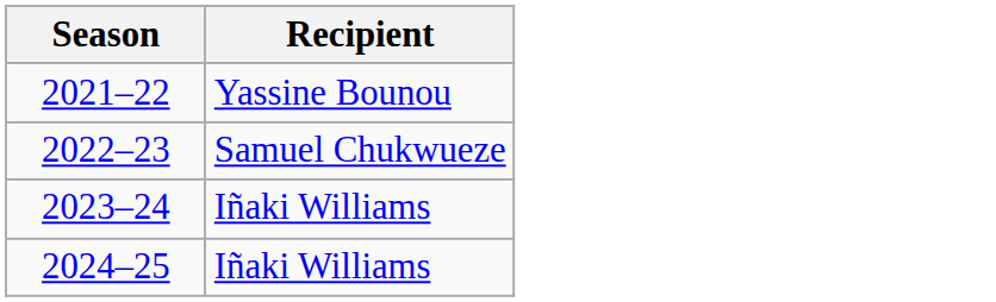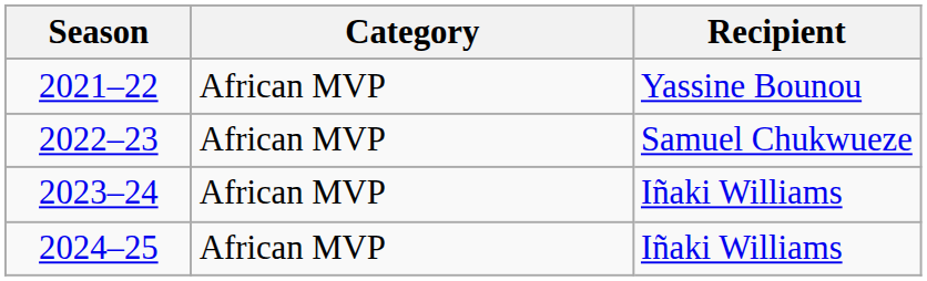+ column: Category | African MVP | African MVP | African MVP | African MVP
